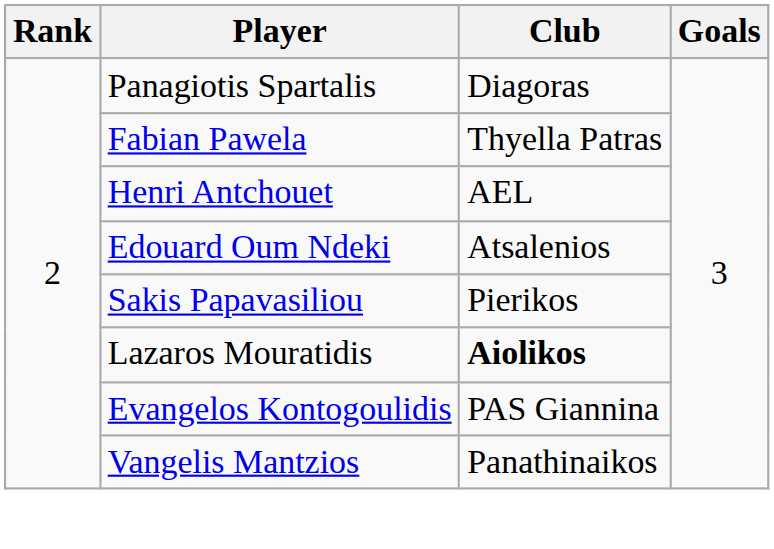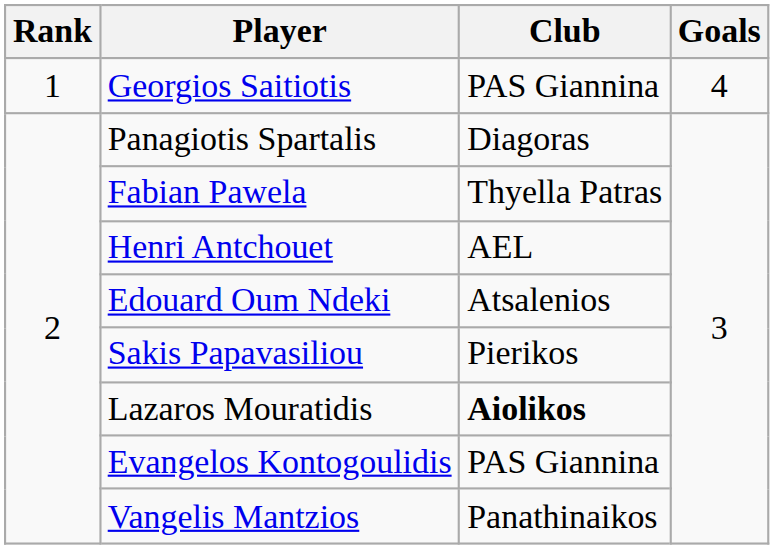+ row: 1 | Georgios Saitiotis | PAS Giannina | 4
